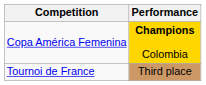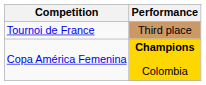rows swapped: Tournoi de France <-> Copa América Femenina
